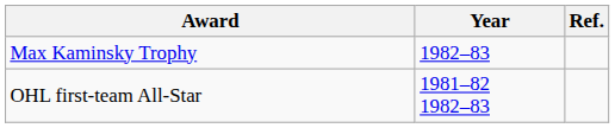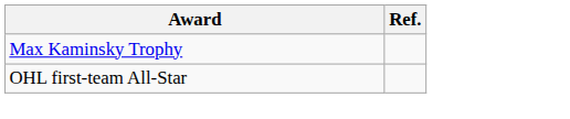- column: Year | 1982–83 | 1981–82 1982–83
